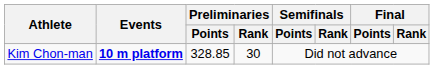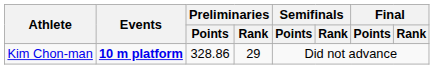Kim Chon-man | Preliminaries / Points: 328.85 -> 328.86
Kim Chon-man | Preliminaries / Rank: 30 -> 29
